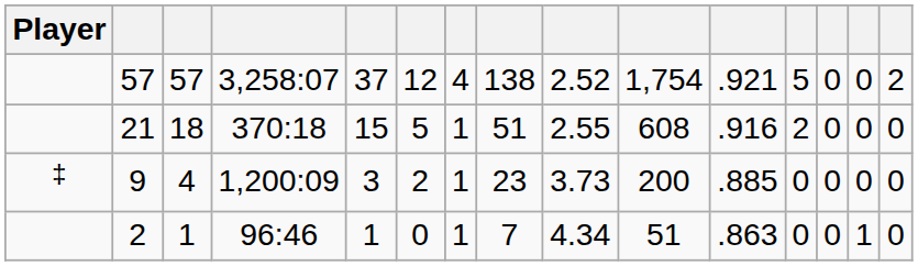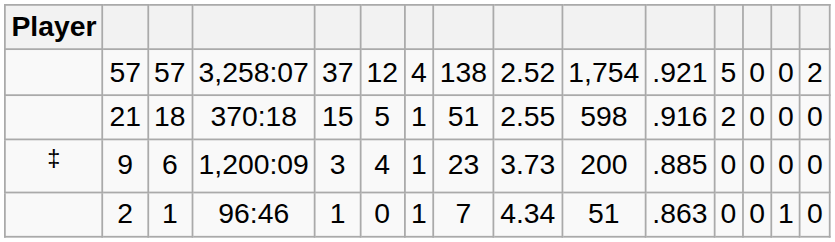21 | column 10: 608 -> 598
9 | column 3: 4 -> 6
9 | column 6: 2 -> 4
